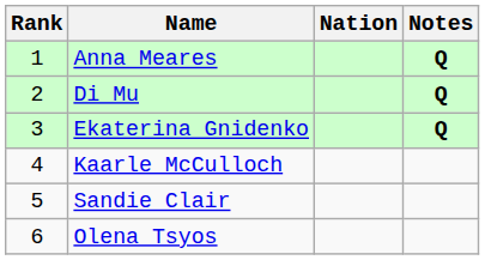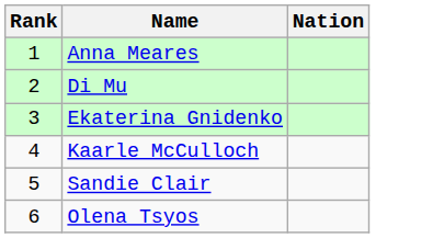- column: Notes | Q | Q | Q
